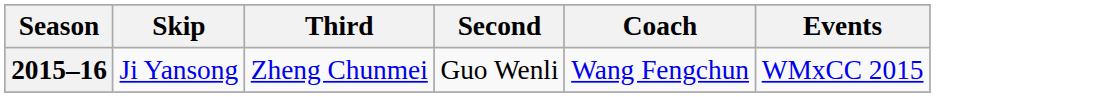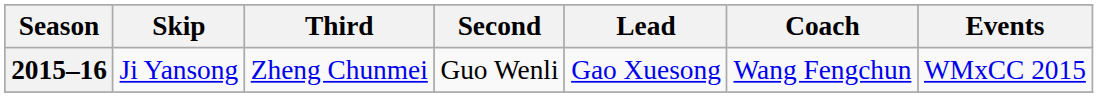+ column: Lead | Gao Xuesong
